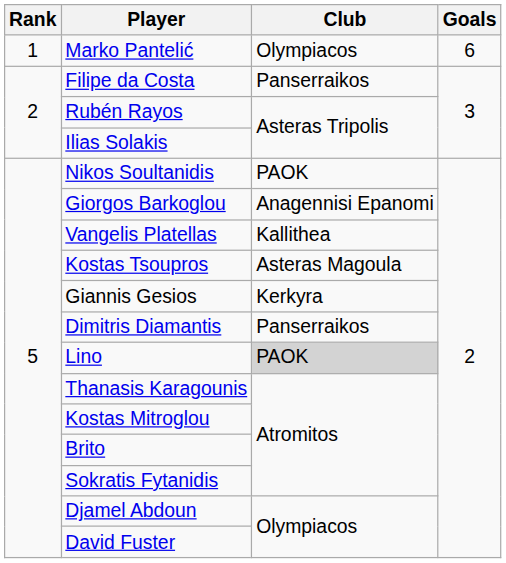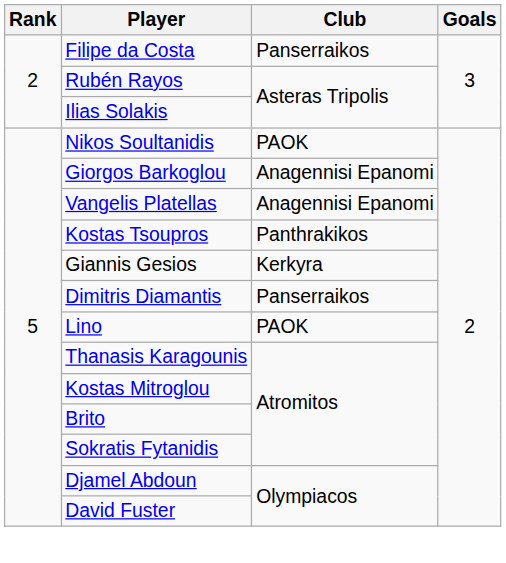- row: 1 | Marko Pantelić | Olympiacos | 6
Vangelis Platellas | Club: Kallithea -> Anagennisi Epanomi
Kostas Tsoupros | Club: Asteras Magoula -> Panthrakikos
Lino | Club: lightgrey background -> no background
